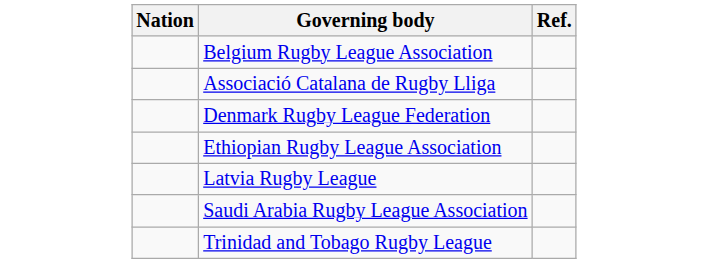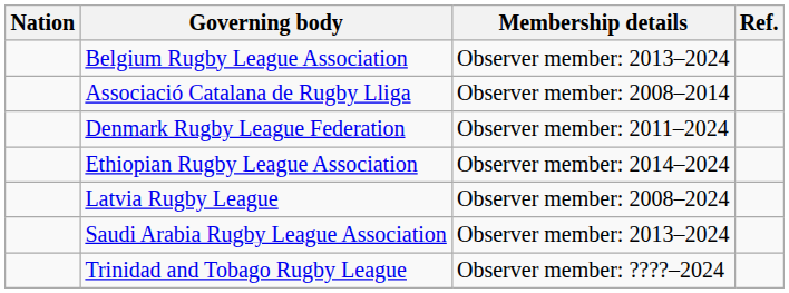+ column: Membership details | Observer member: 2013–2024 | Observer member: 2008–2014 | Observer member: 2011–2024 | Observer member: 2014–2024 | Observer member: 2008–2024 | Observer member: 2013–2024 | Observer member: ????–2024
